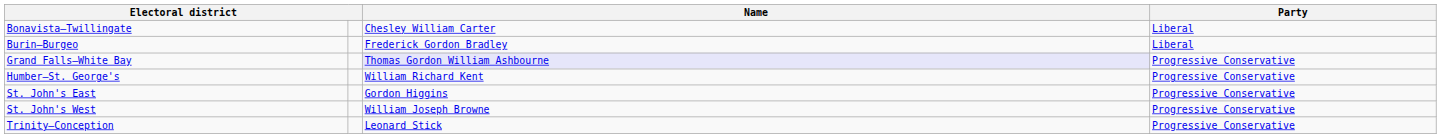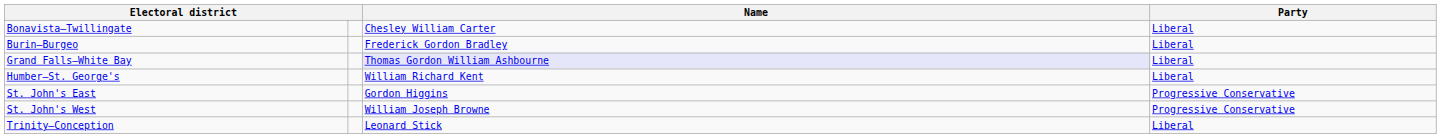Grand Falls—White Bay | Party: Progressive Conservative -> Liberal
Humber—St. George's | Party: Progressive Conservative -> Liberal
Trinity—Conception | Party: Progressive Conservative -> Liberal
